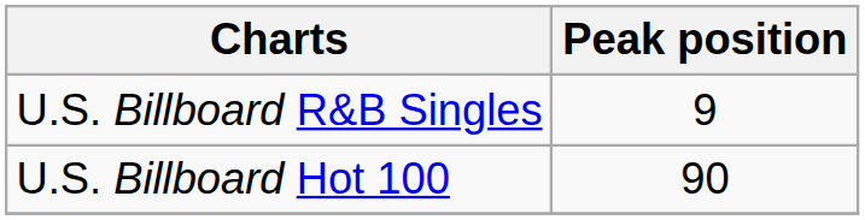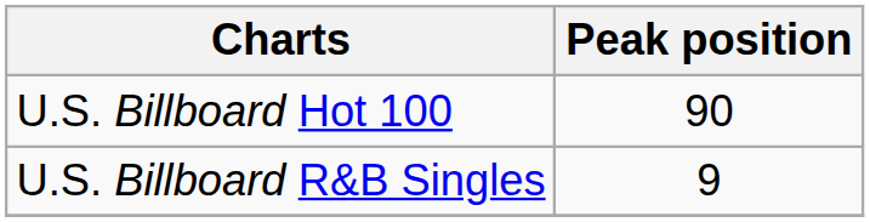rows swapped: U.S. Billboard Hot 100 <-> U.S. Billboard R&B Singles
